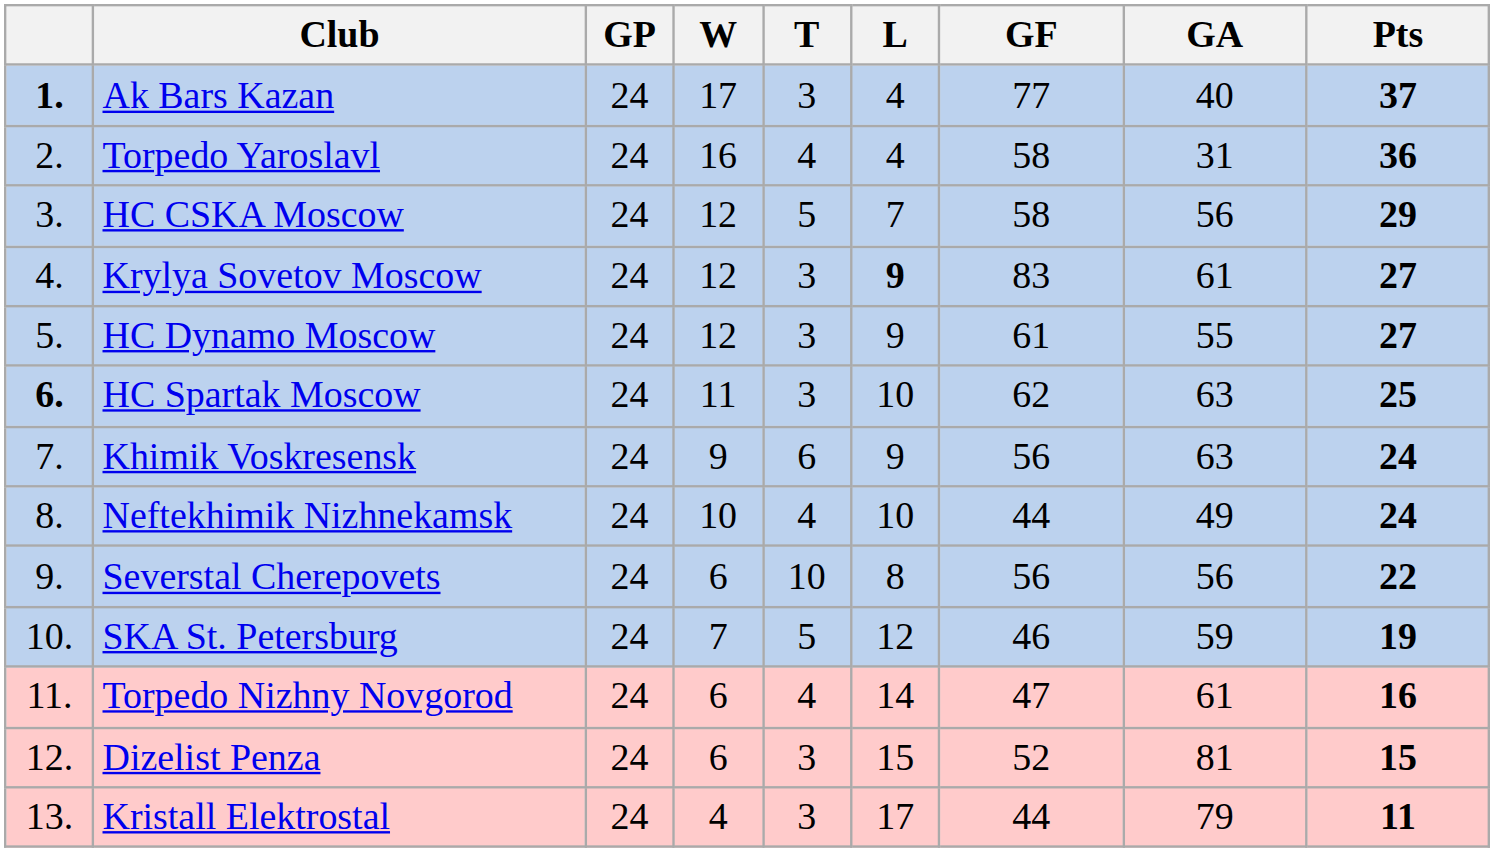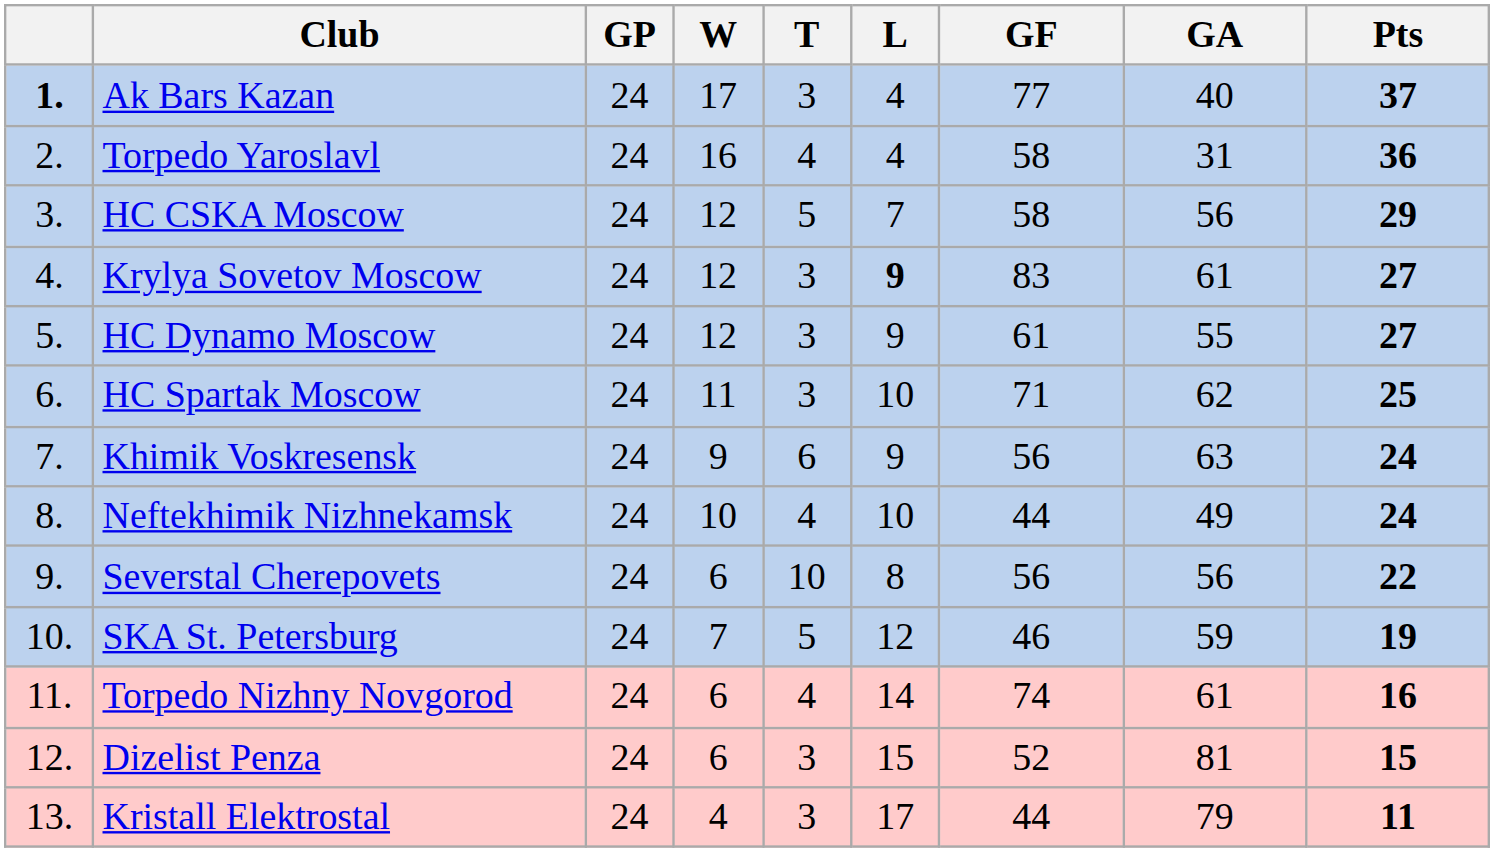HC Spartak Moscow | column 1: bold -> normal
HC Spartak Moscow | GF: 62 -> 71
HC Spartak Moscow | GA: 63 -> 62
Torpedo Nizhny Novgorod | GF: 47 -> 74
